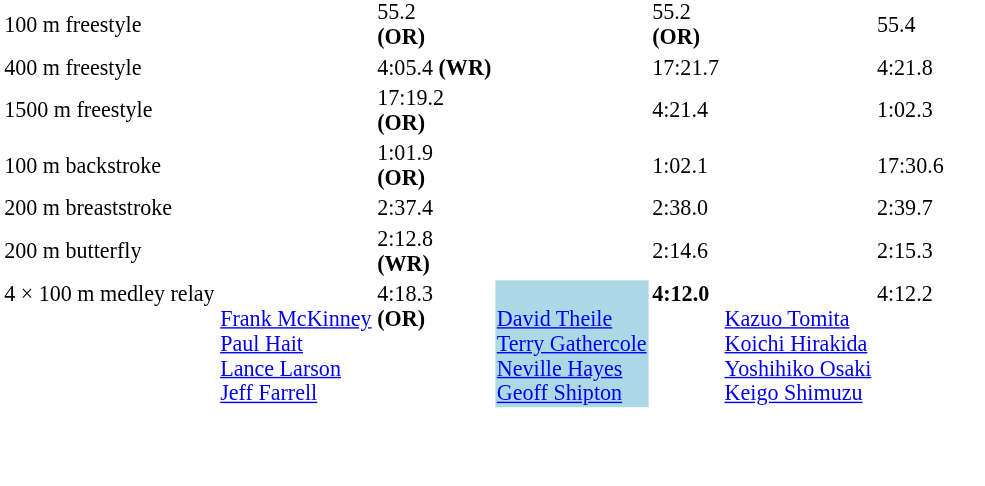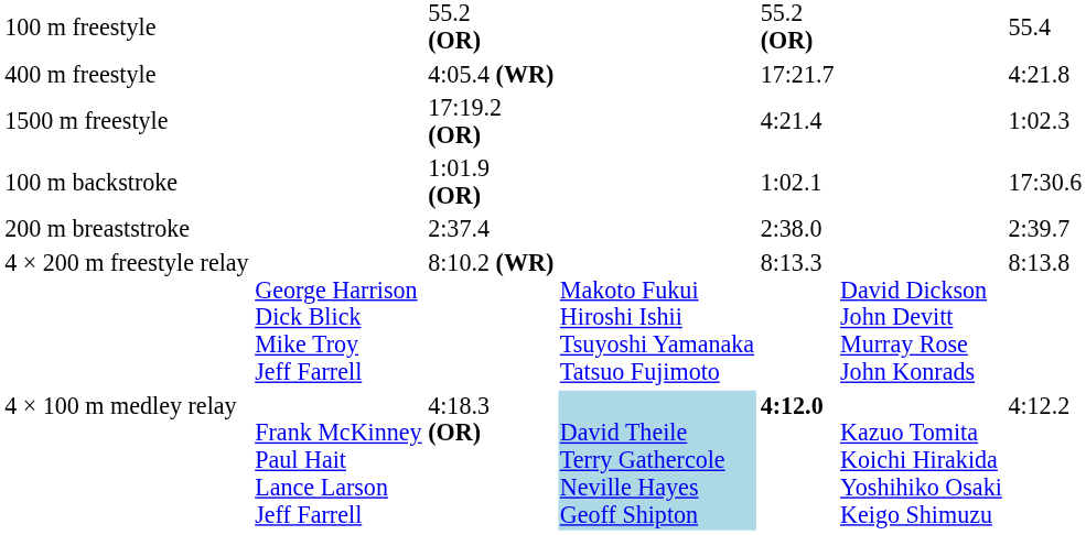- row: 200 m butterfly | 2:12.8 (WR) | 2:14.6 | 2:15.3
+ row: 4 × 200 m freestyle relay | George Harrison Dick Blick Mike Troy Jeff Farrell | 8:10.2 (WR) | Makoto Fukui Hiroshi Ishii Tsuyoshi Yamanaka Tatsuo Fujimoto | 8:13.3 | David Dickson John Devitt Murray Rose John Konrads | 8:13.8
